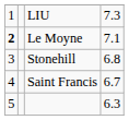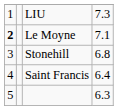Saint Francis | column 4: 6.7 -> 6.4
